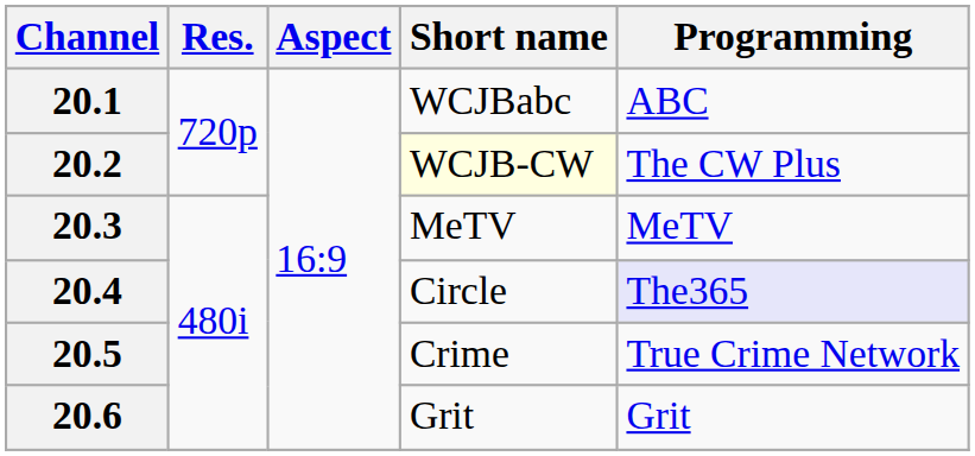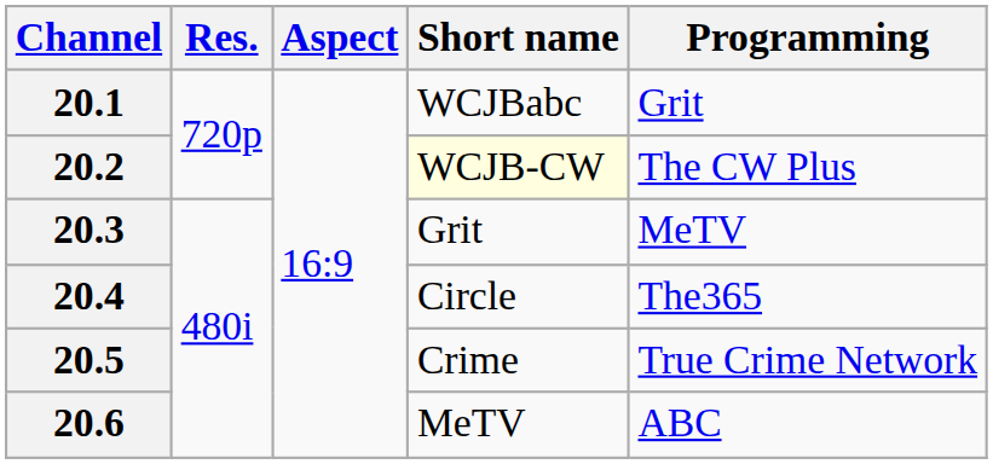20.1 | Programming: ABC -> Grit
20.3 | Short name: MeTV -> Grit
20.4 | Programming: lavender background -> no background
20.6 | Short name: Grit -> MeTV
20.6 | Programming: Grit -> ABC
